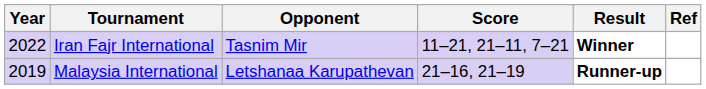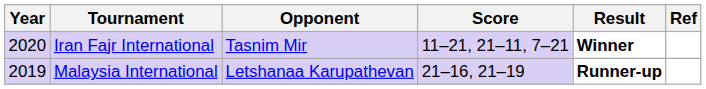Iran Fajr International | Year: 2022 -> 2020
